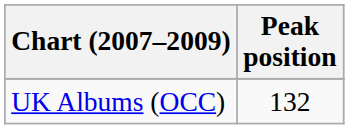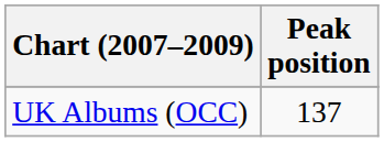UK Albums (OCC) | Peak position: 132 -> 137
